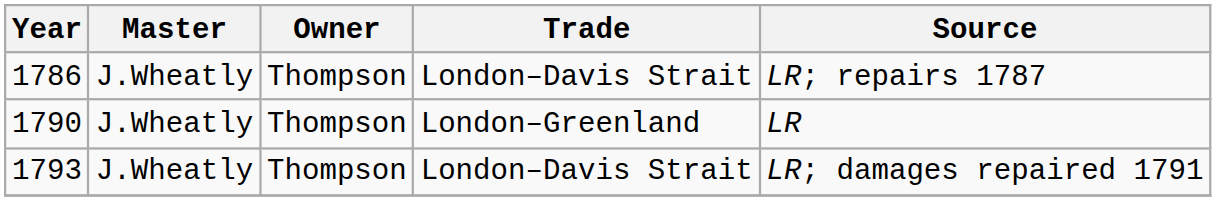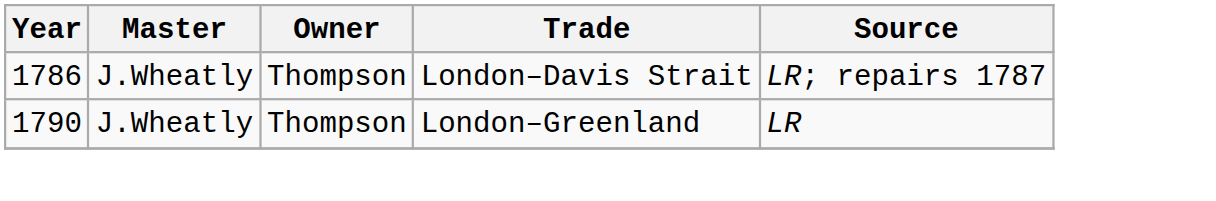- row: 1793 | J.Wheatly | Thompson | London–Davis Strait | LR; damages repaired 1791
